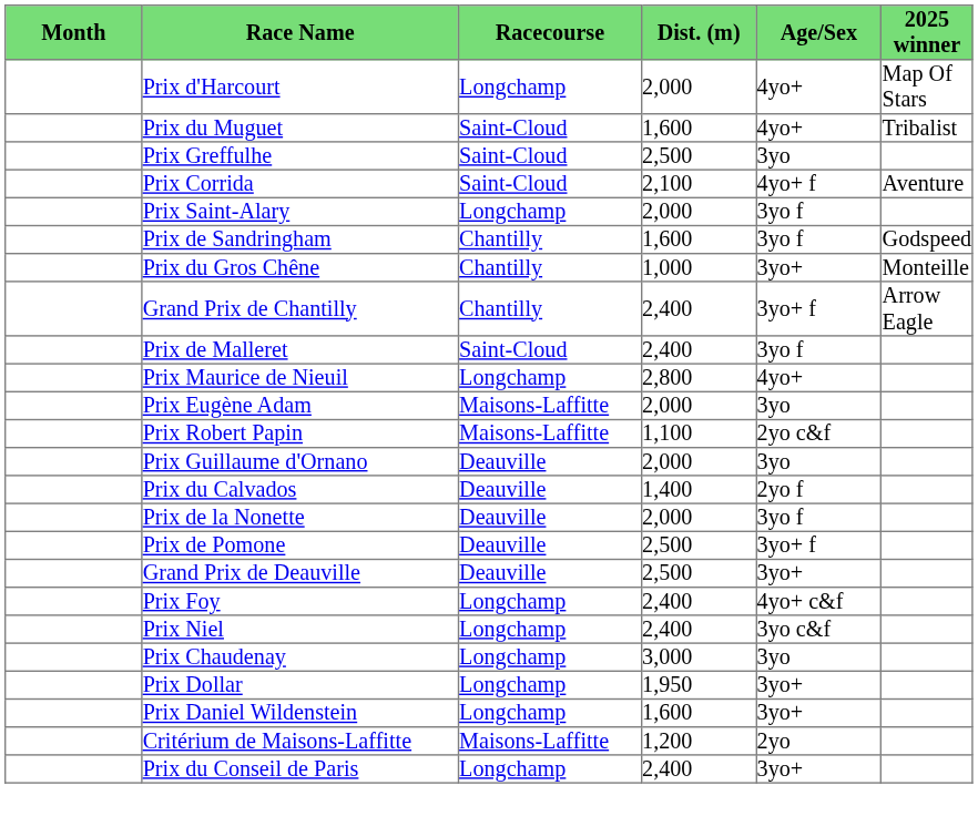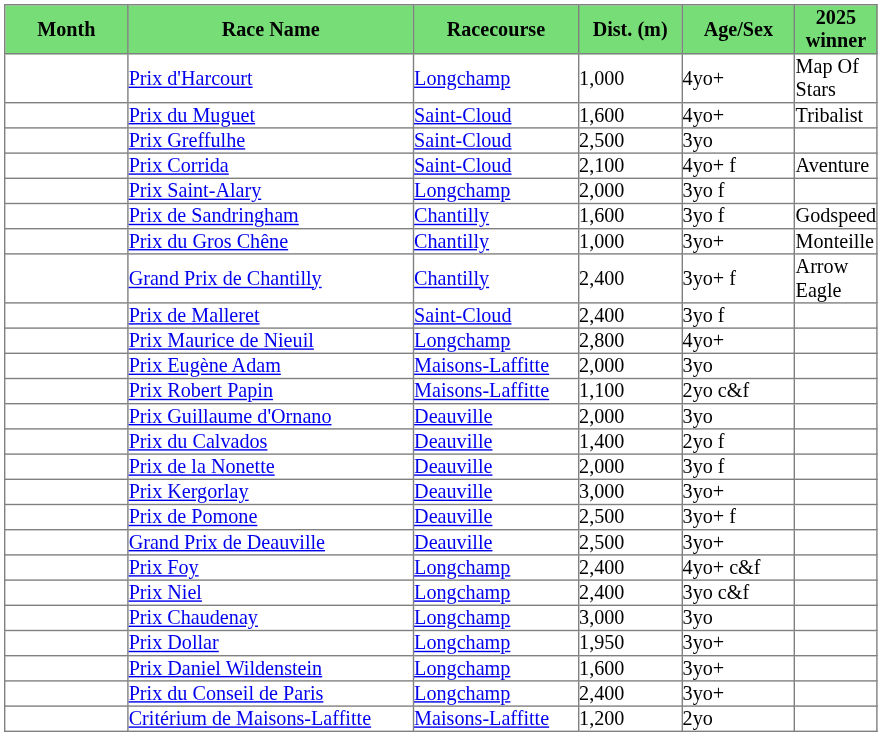Prix d'Harcourt | Dist. (m): 2,000 -> 1,000
+ row: Prix Kergorlay | Deauville | 3,000 | 3yo+
rows swapped: Critérium de Maisons-Laffitte <-> Prix du Conseil de Paris
